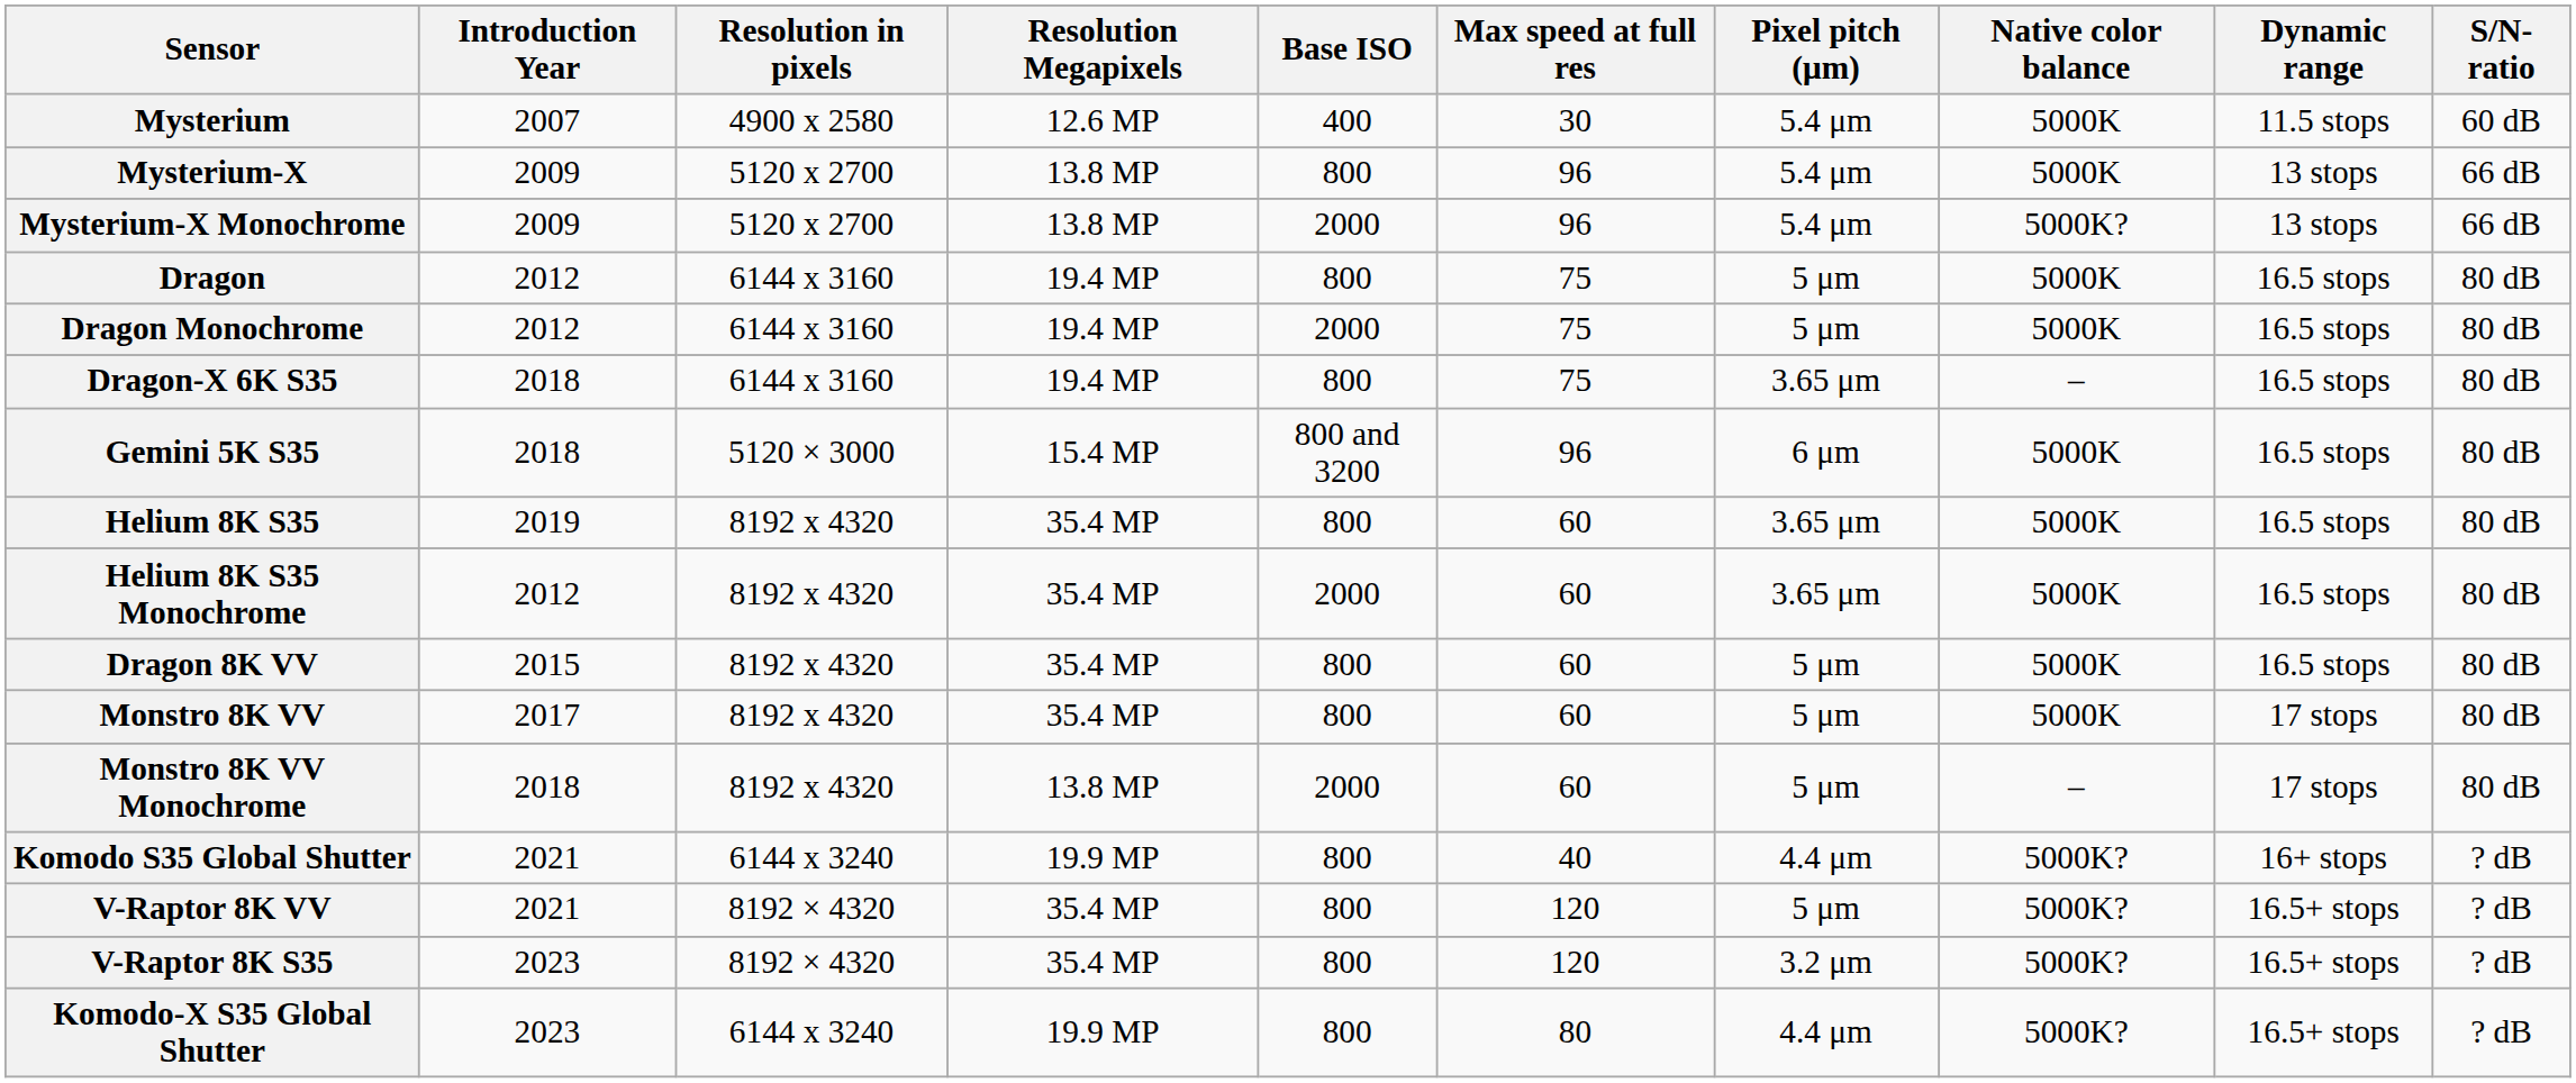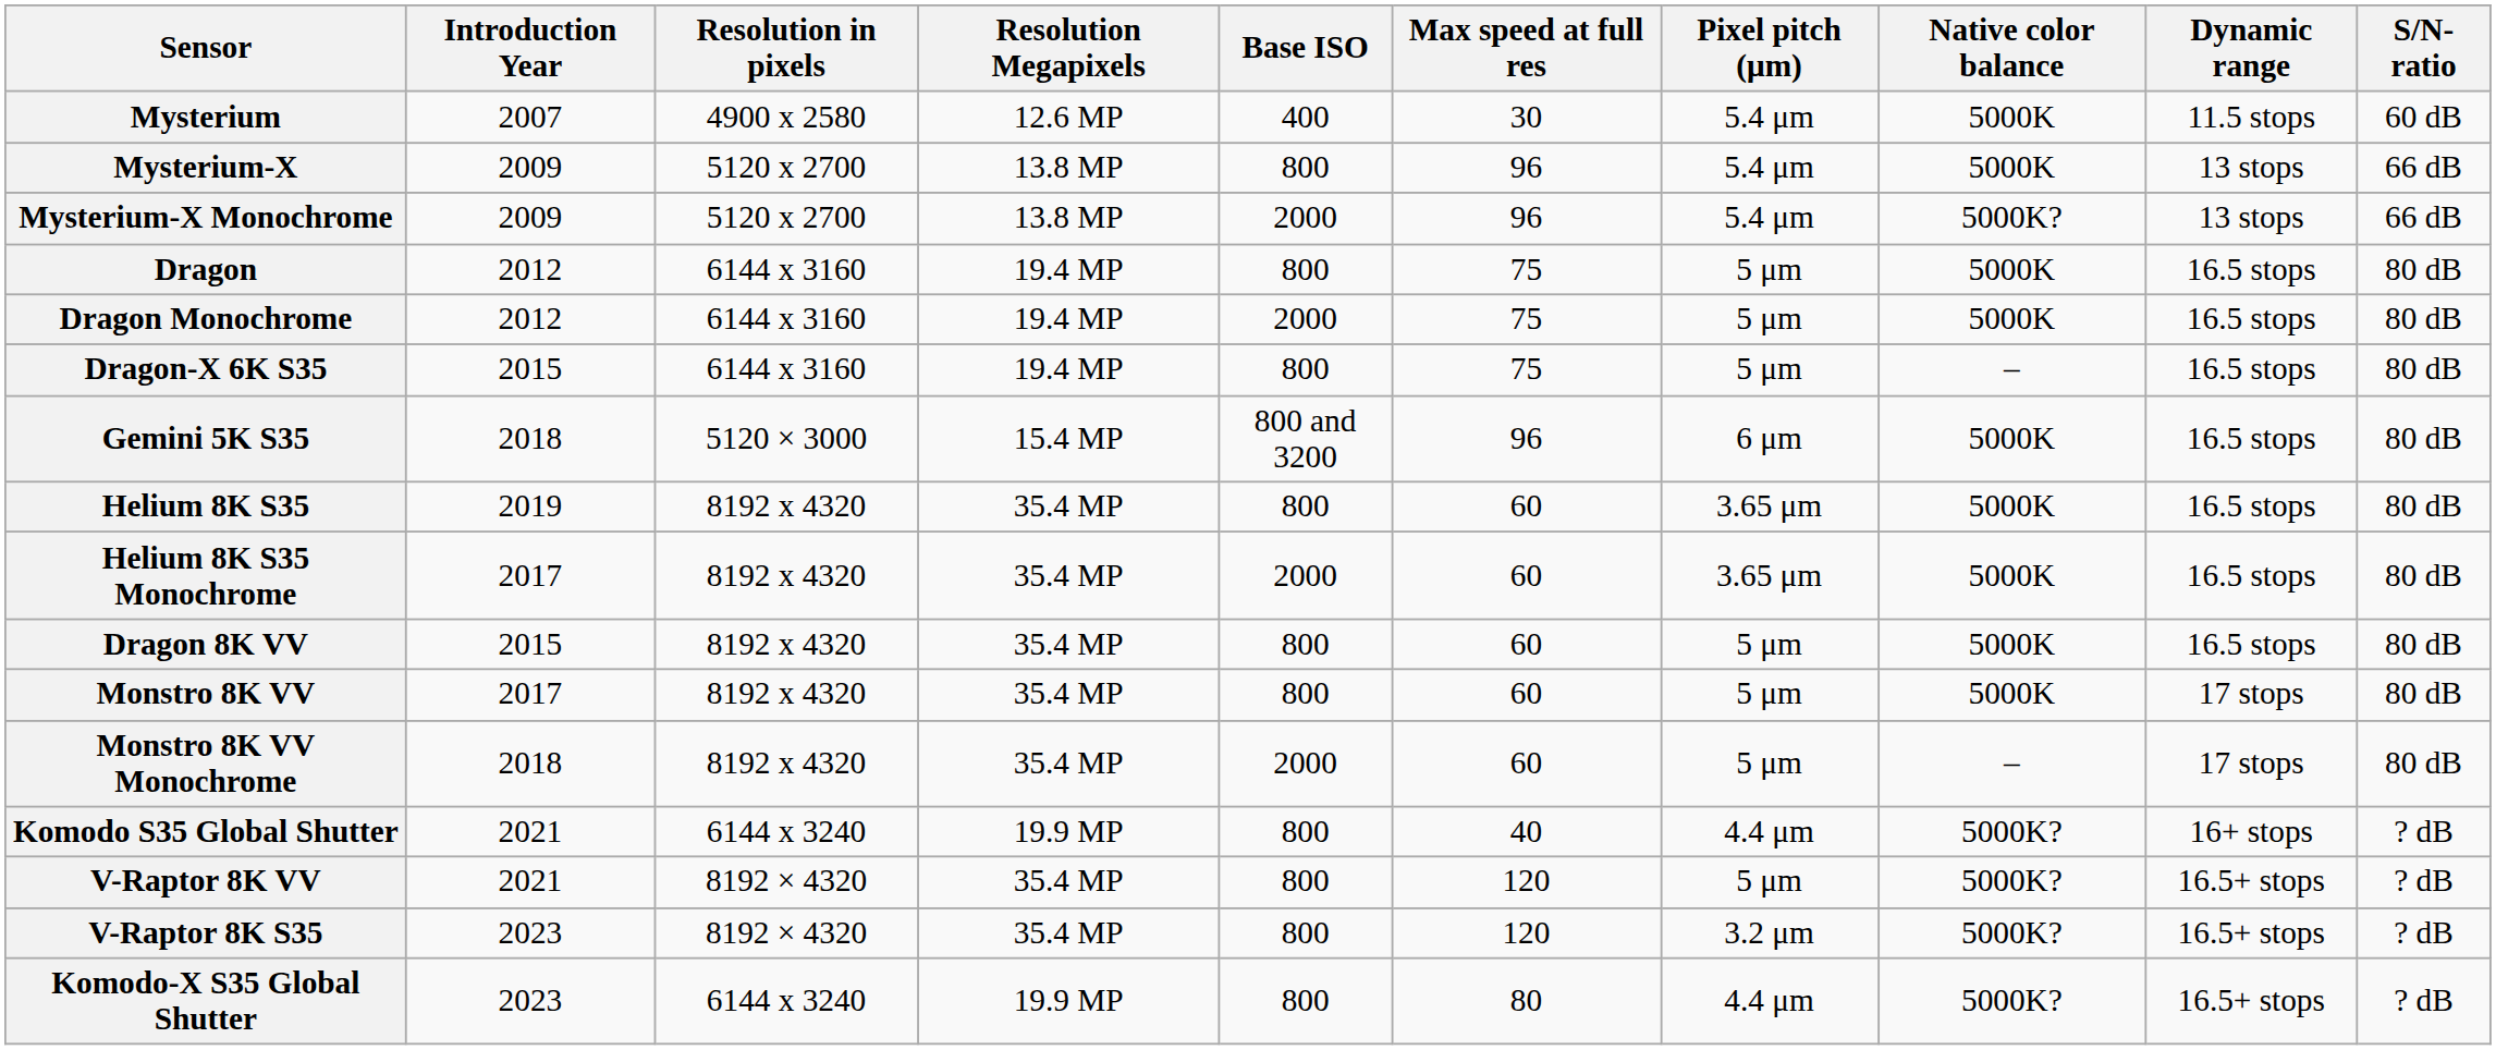Dragon-X 6K S35 | Introduction Year: 2018 -> 2015
Dragon-X 6K S35 | Pixel pitch (μm): 3.65 μm -> 5 μm
Helium 8K S35 Monochrome | Introduction Year: 2012 -> 2017
Monstro 8K VV Monochrome | Resolution Megapixels: 13.8 MP -> 35.4 MP
